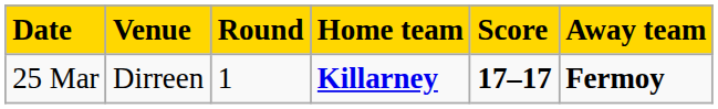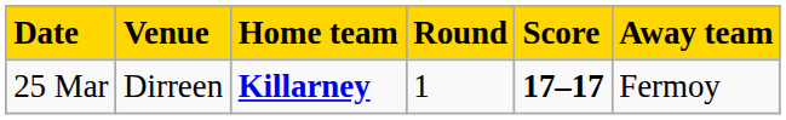columns swapped: Round <-> Home team
25 Mar | Away team: bold -> normal
